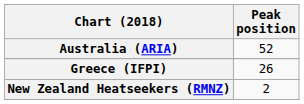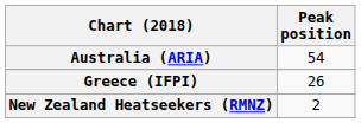Australia (ARIA) | Peak position: 52 -> 54
